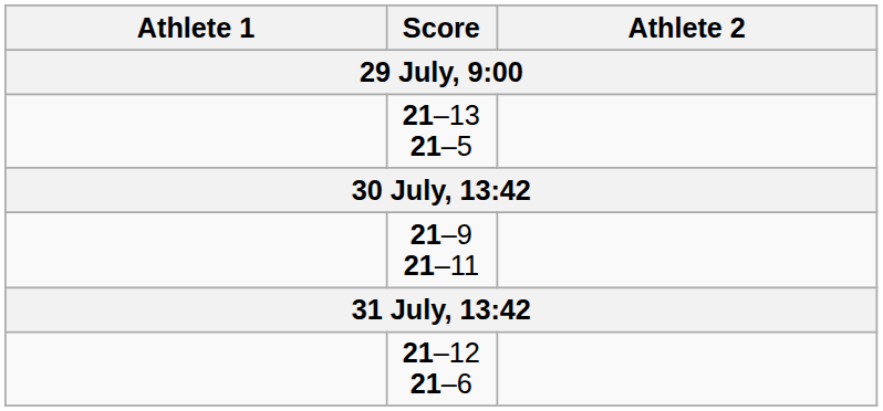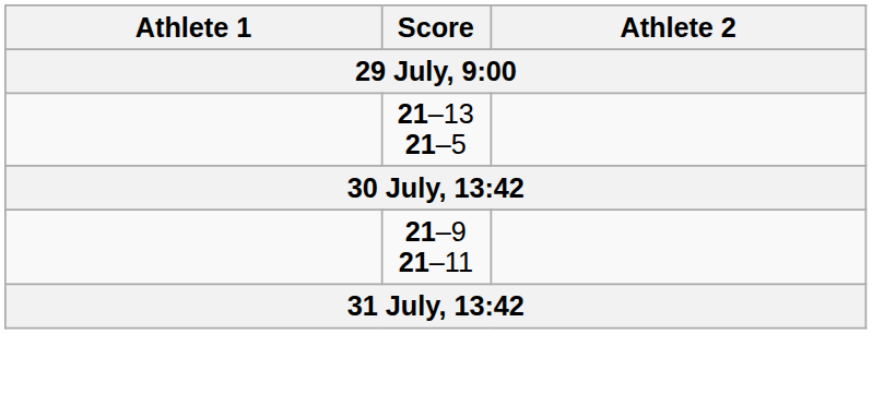- row: 21–12 21–6
